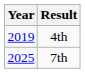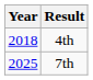4th | Year: 2019 -> 2018
